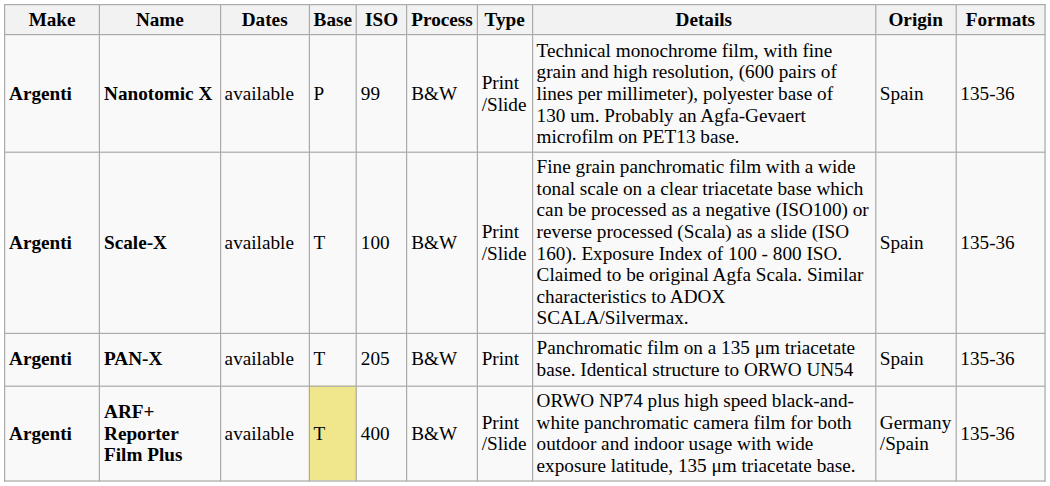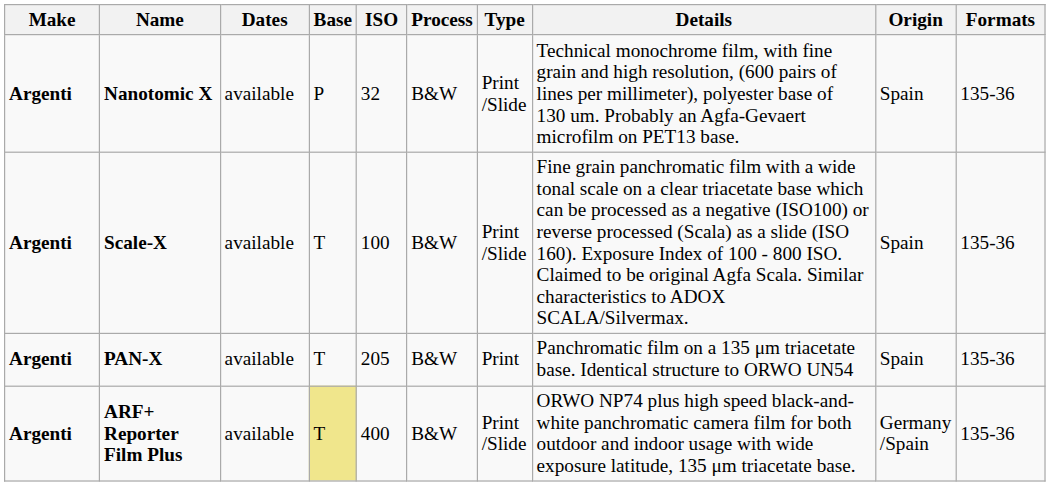Nanotomic X | ISO: 99 -> 32
